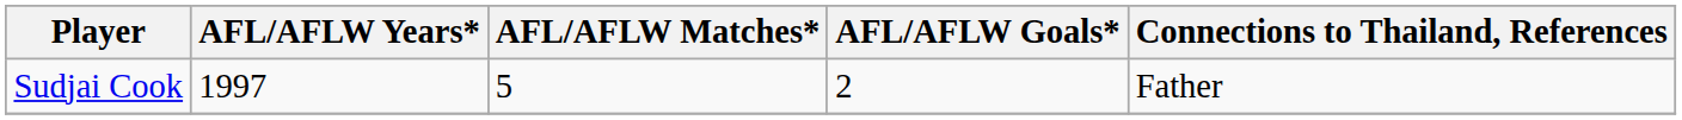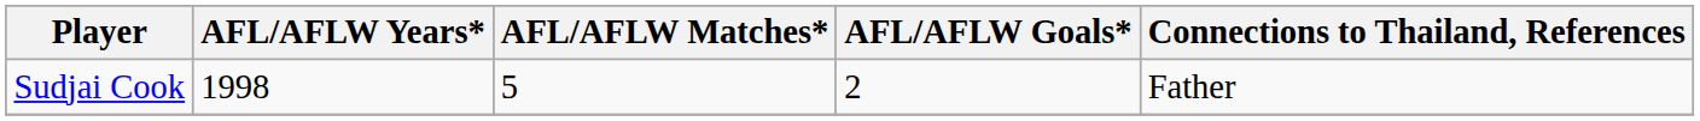Sudjai Cook | AFL/AFLW Years*: 1997 -> 1998
